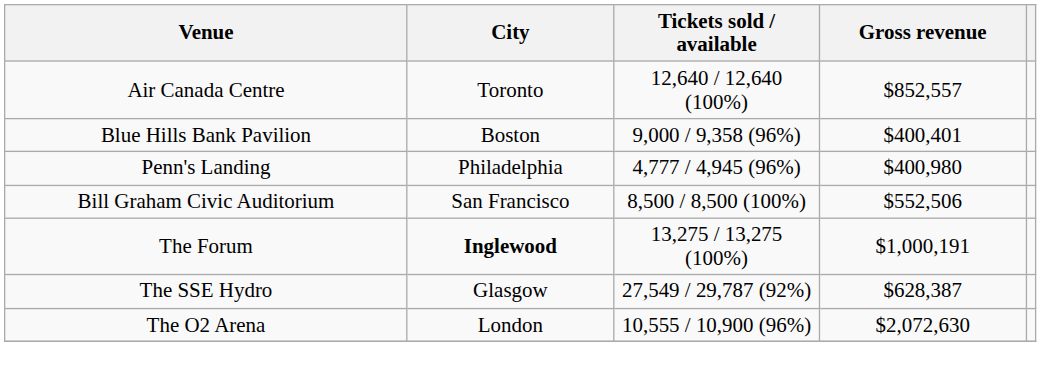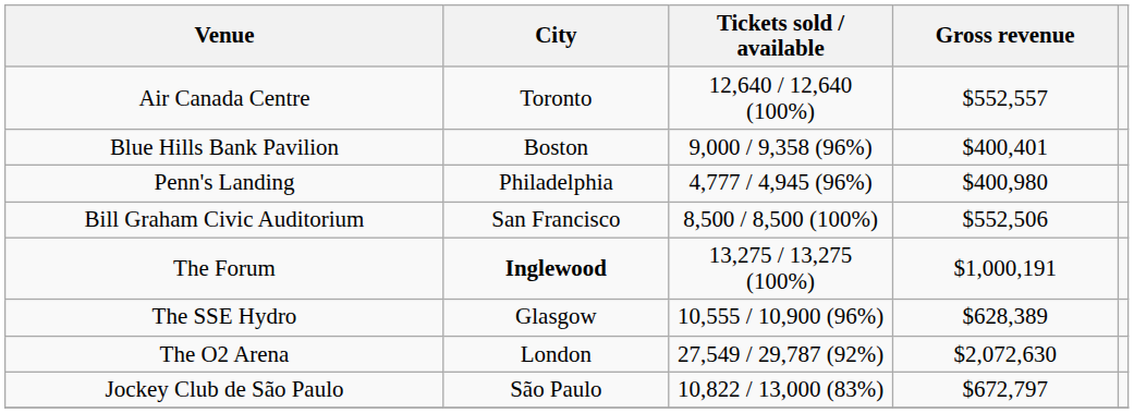Air Canada Centre | Gross revenue: $852,557 -> $552,557
The SSE Hydro | Tickets sold / available: 27,549 / 29,787 (92%) -> 10,555 / 10,900 (96%)
The SSE Hydro | Gross revenue: $628,387 -> $628,389
The O2 Arena | Tickets sold / available: 10,555 / 10,900 (96%) -> 27,549 / 29,787 (92%)
+ row: Jockey Club de São Paulo | São Paulo | 10,822 / 13,000 (83%) | $672,797
